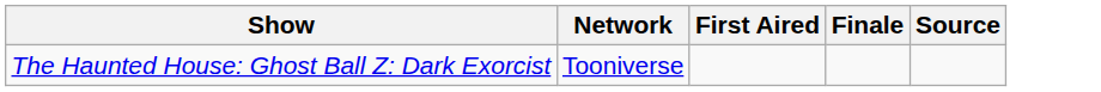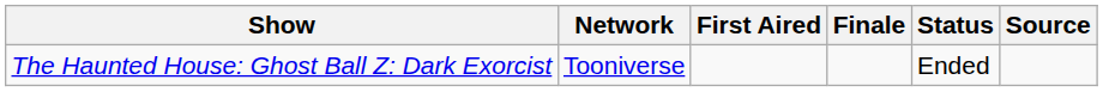+ column: Status | Ended
